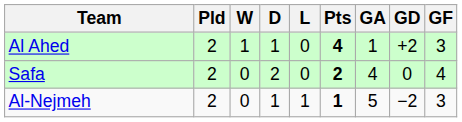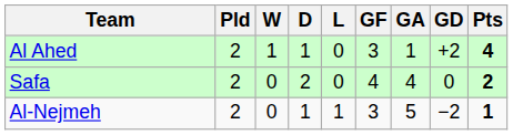columns swapped: GF <-> Pts
